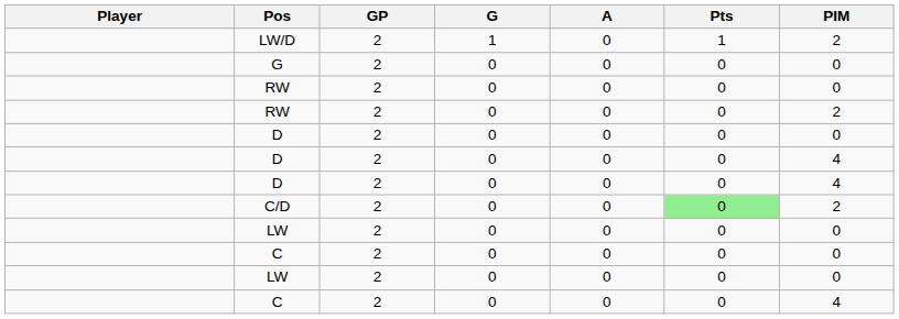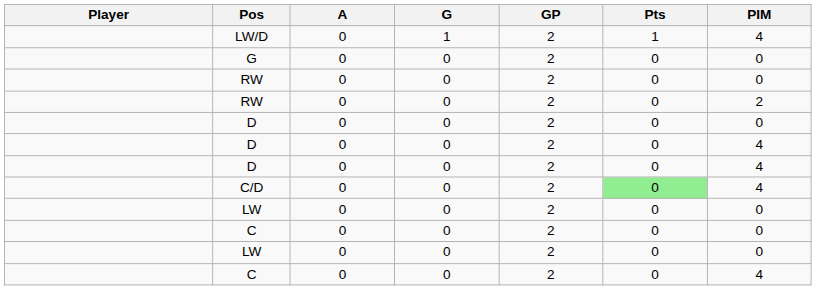columns swapped: GP <-> A
LW/D | PIM: 2 -> 4
C/D | PIM: 2 -> 4
